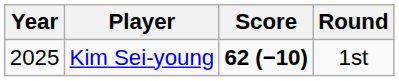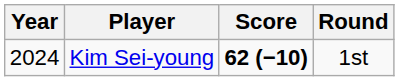Kim Sei-young | Year: 2025 -> 2024
